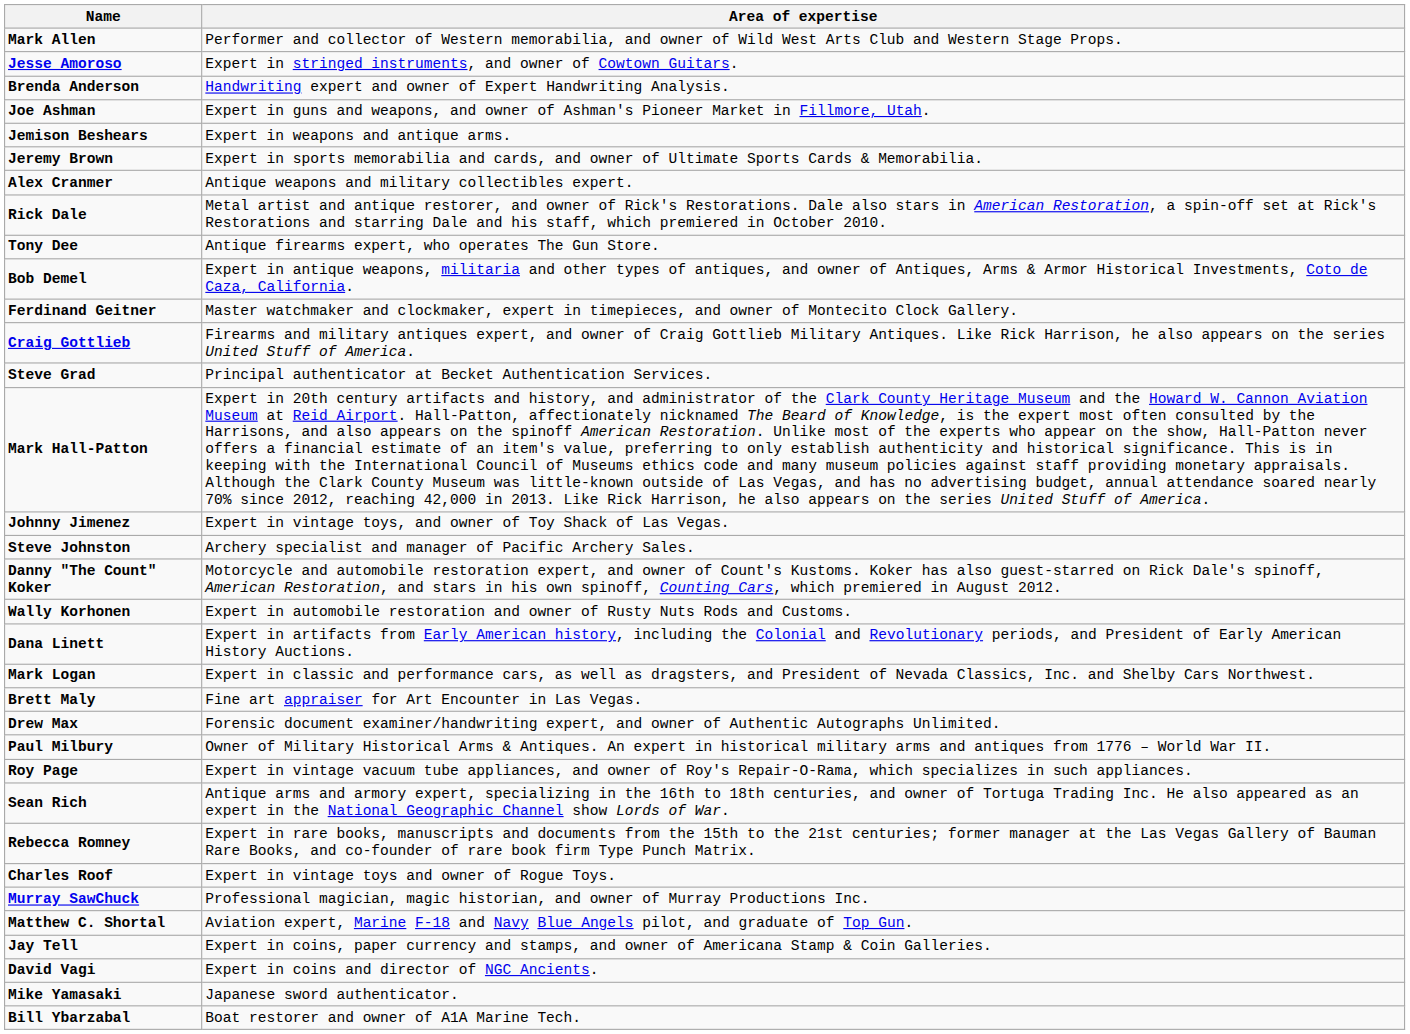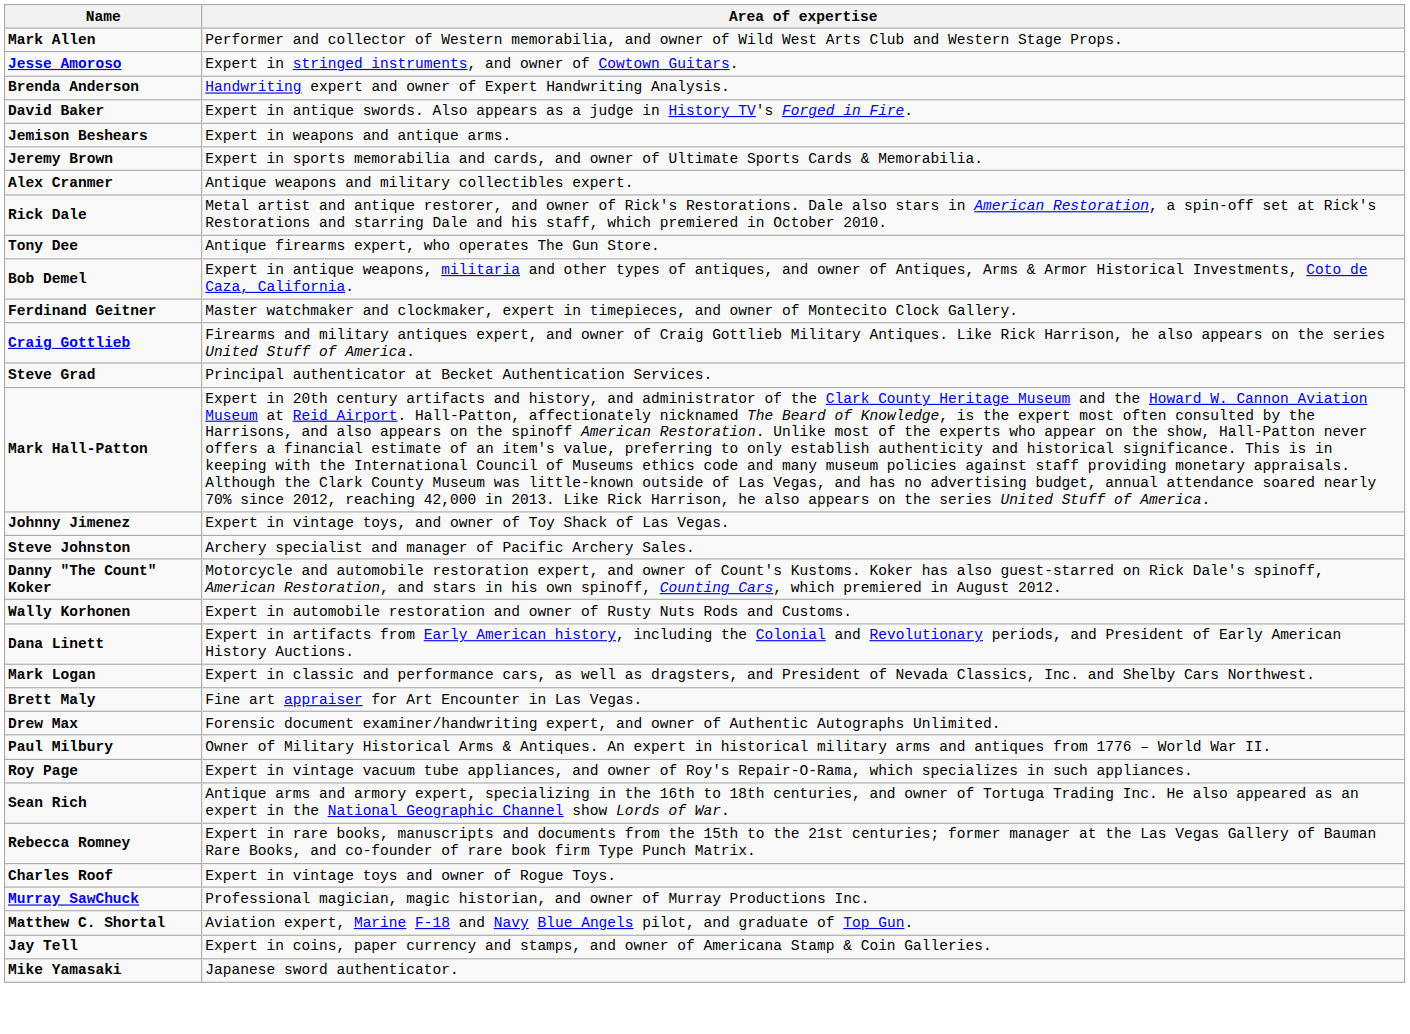- row: Joe Ashman | Expert in guns and weapons, and owner of Ashman's Pioneer Market in Fillmore, Utah.
+ row: David Baker | Expert in antique swords. Also appears as a judge in History TV's Forged in Fire.
- row: David Vagi | Expert in coins and director of NGC Ancients.
- row: Bill Ybarzabal | Boat restorer and owner of A1A Marine Tech.
